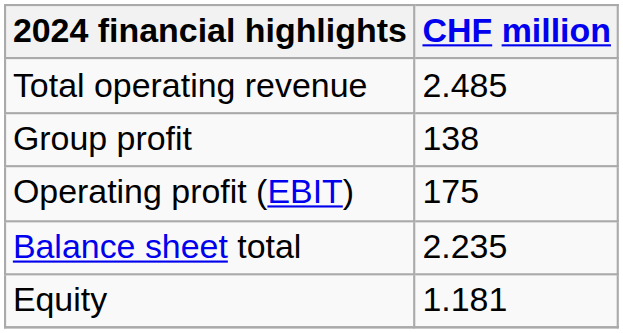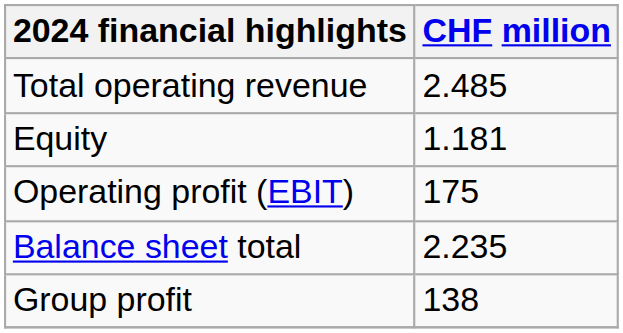rows swapped: Group profit <-> Equity
